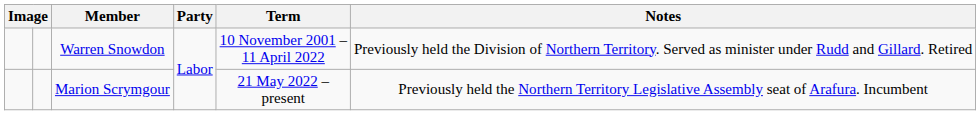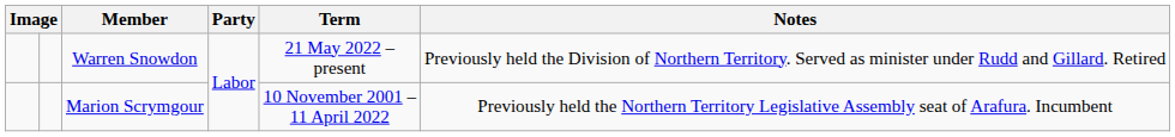Warren Snowdon | Term: 10 November 2001 – 11 April 2022 -> 21 May 2022 – present
Marion Scrymgour | Term: 21 May 2022 – present -> 10 November 2001 – 11 April 2022
